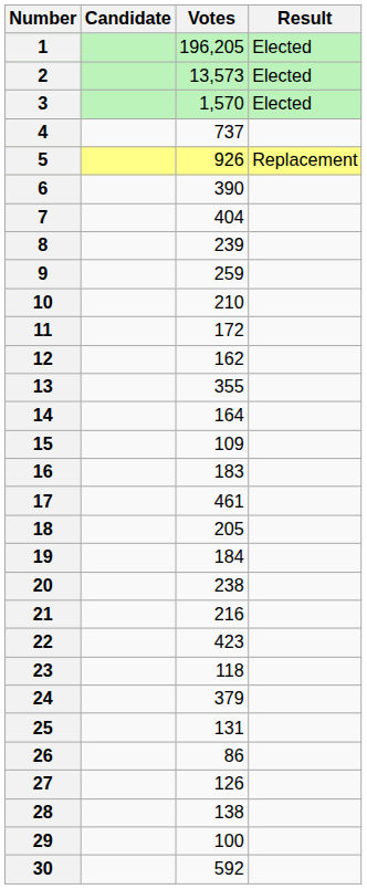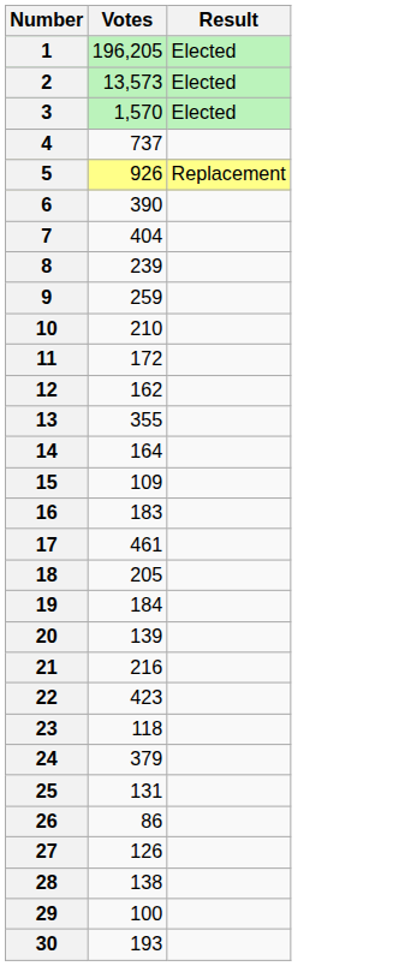- column: Candidate
20 | Votes: 238 -> 139
30 | Votes: 592 -> 193
